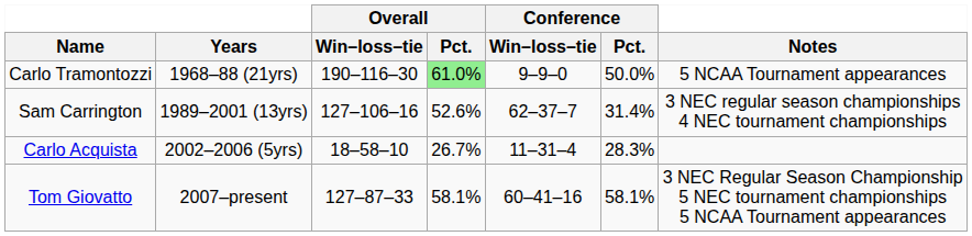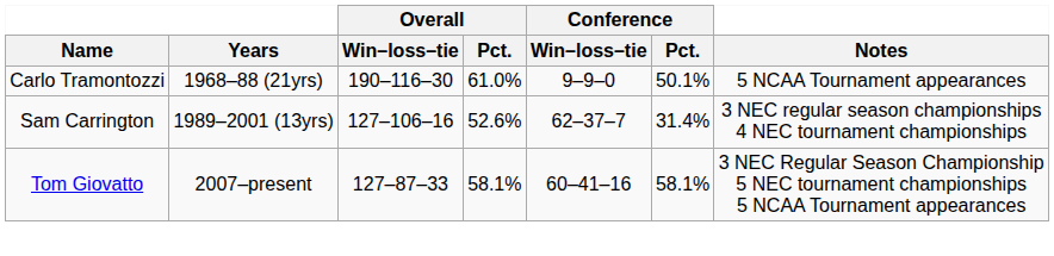Carlo Tramontozzi | Overall / Pct.: lightgreen background -> no background
Carlo Tramontozzi | Conference / Pct.: 50.0% -> 50.1%
- row: Carlo Acquista | 2002–2006 (5yrs) | 18–58–10 | 26.7% | 11–31–4 | 28.3%
